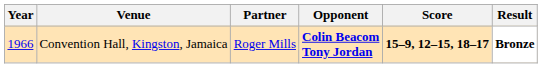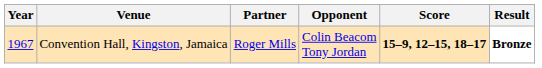Convention Hall, Kingston, Jamaica | Year: 1966 -> 1967
Convention Hall, Kingston, Jamaica | Opponent: bold -> normal
